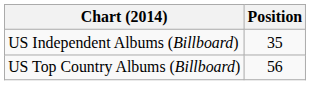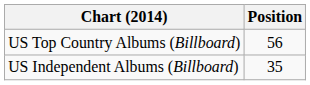rows swapped: US Top Country Albums (Billboard) <-> US Independent Albums (Billboard)
